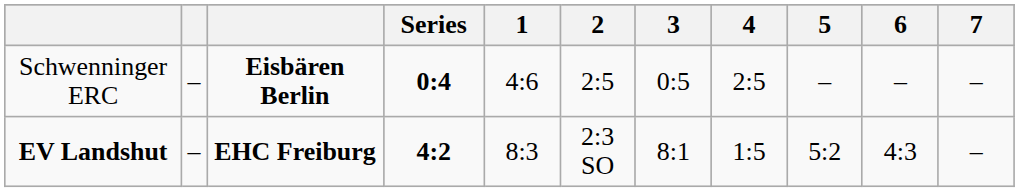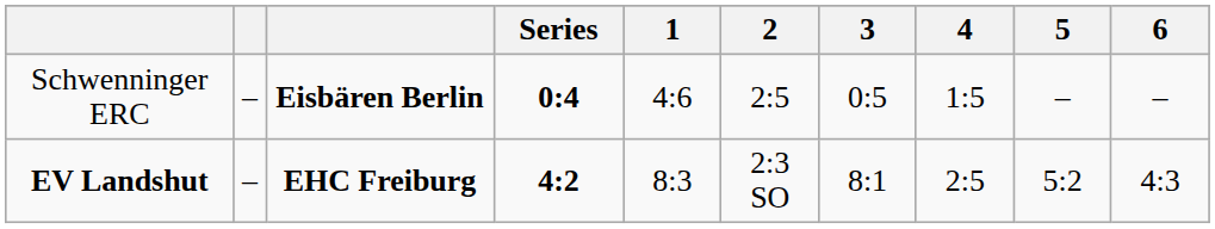- column: 7 | – | –
Schwenninger ERC | 4: 2:5 -> 1:5
EV Landshut | 4: 1:5 -> 2:5
